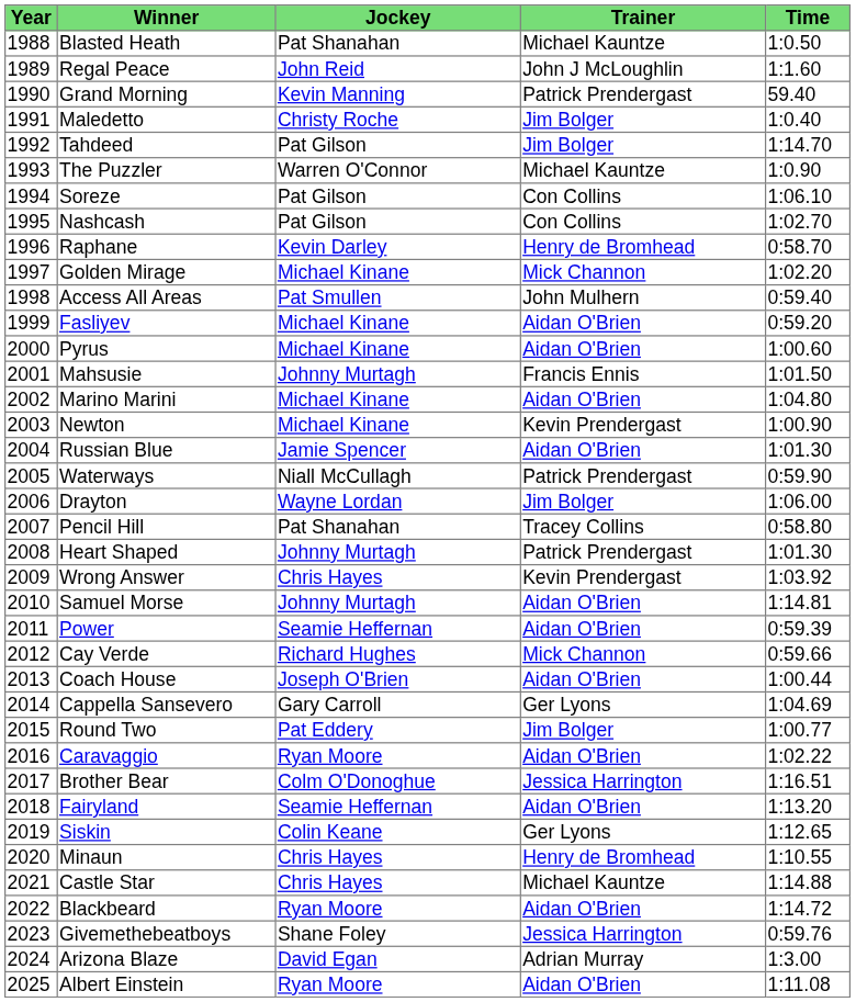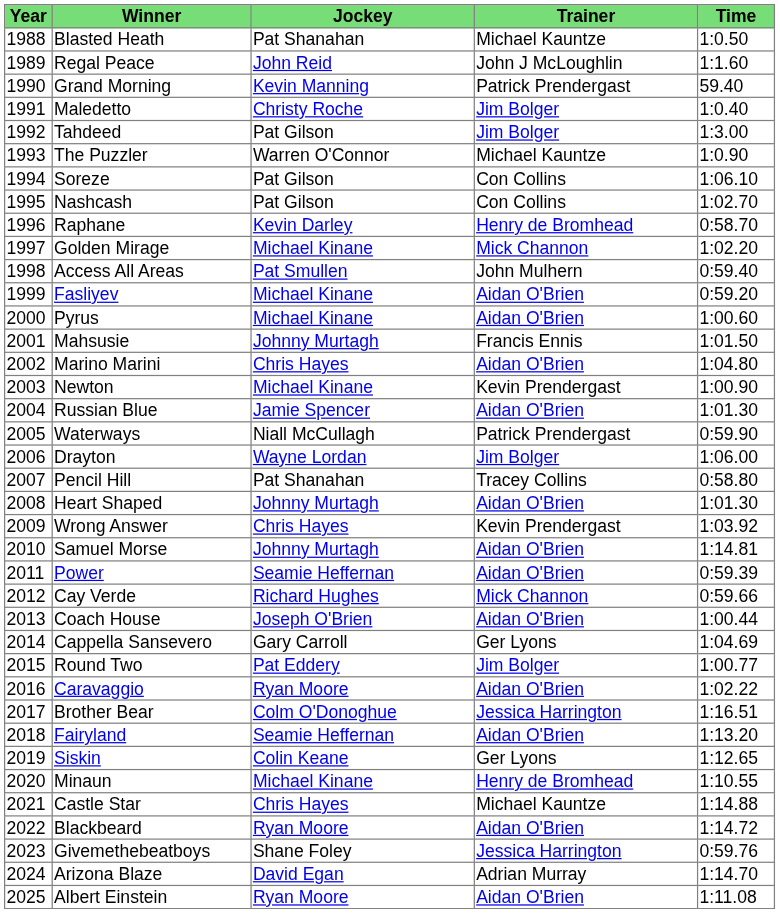Tahdeed | Time: 1:14.70 -> 1:3.00
Marino Marini | Jockey: Michael Kinane -> Chris Hayes
Heart Shaped | Trainer: Patrick Prendergast -> Aidan O'Brien
Minaun | Jockey: Chris Hayes -> Michael Kinane
Arizona Blaze | Time: 1:3.00 -> 1:14.70
